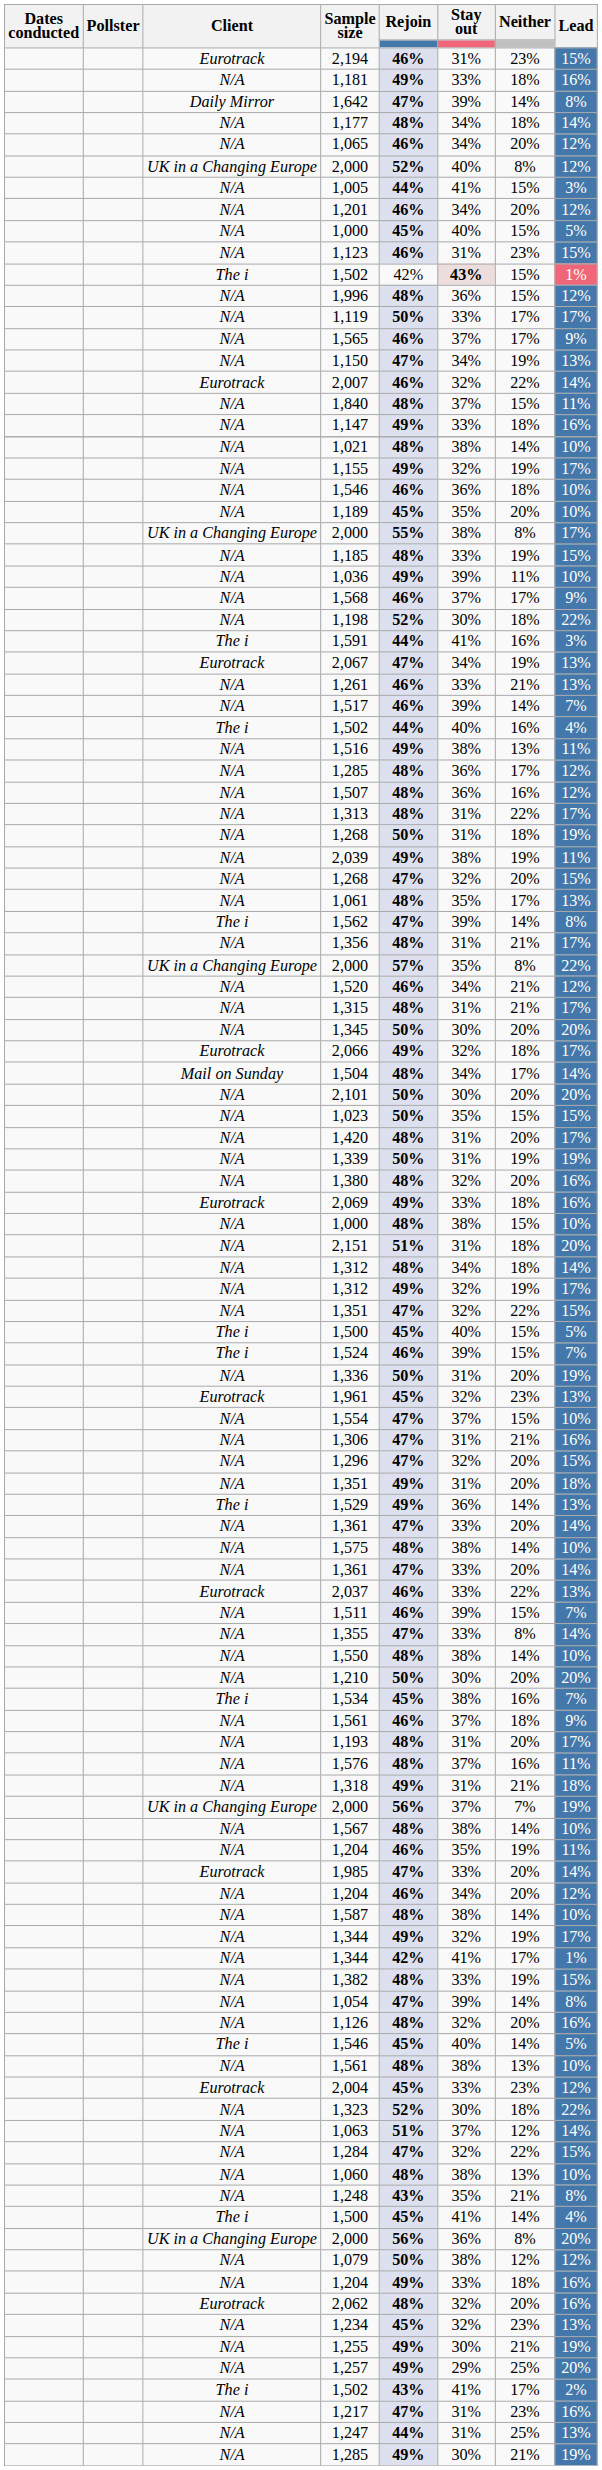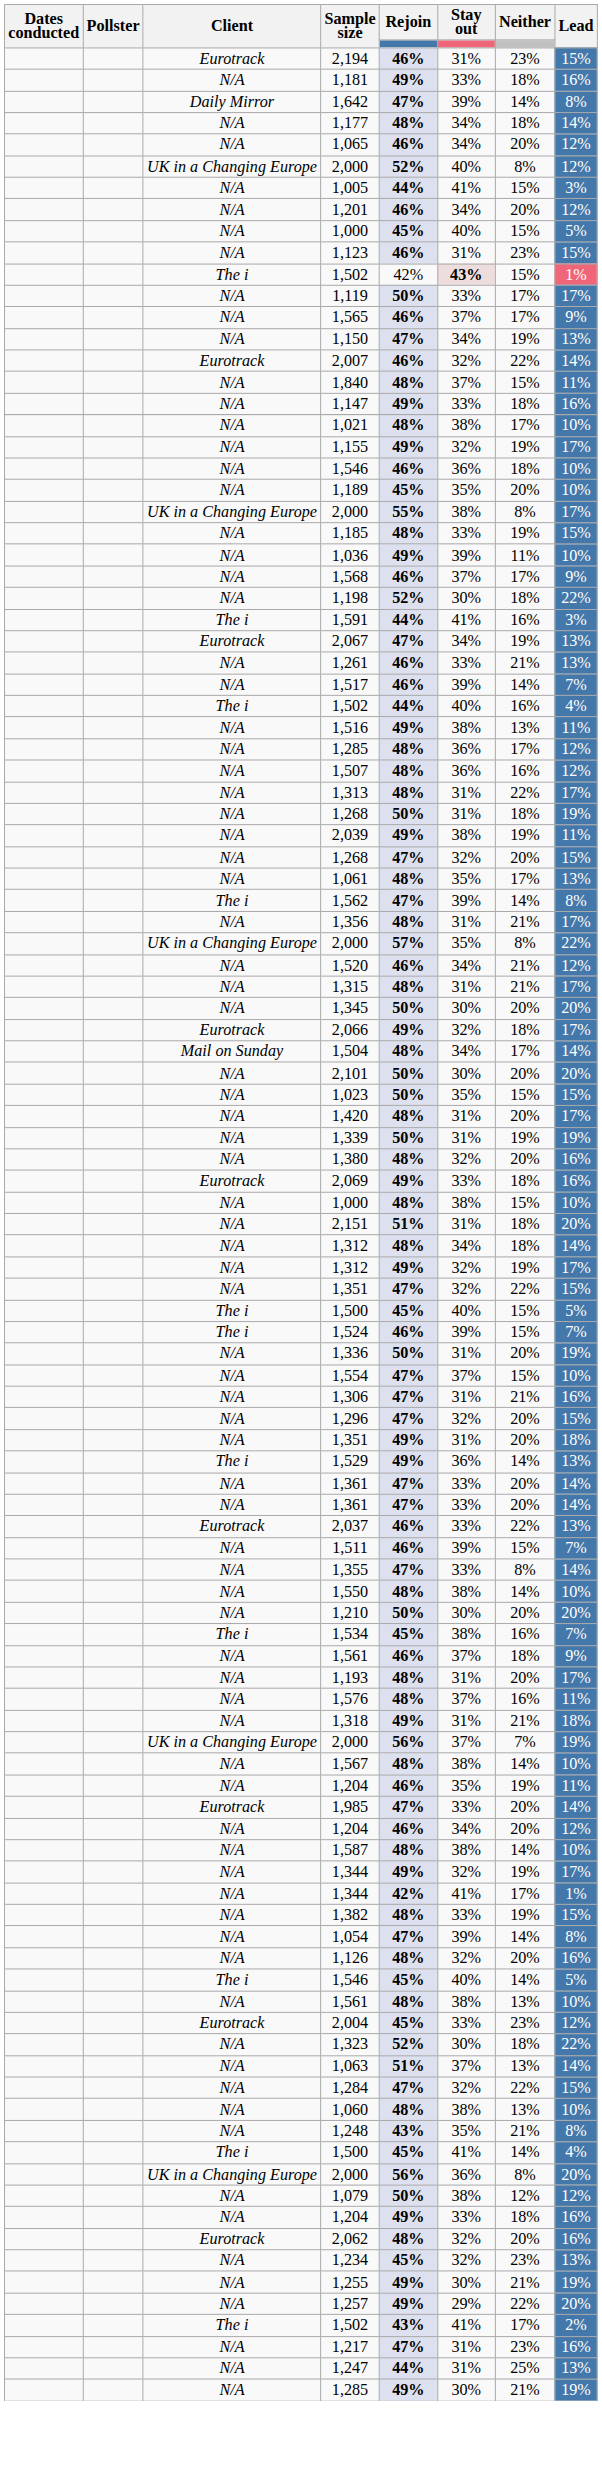- row: N/A | 1,996 | 48% | 36% | 15% | 12%
1,021 | Neither: 14% -> 17%
- row: Eurotrack | 1,961 | 45% | 32% | 23% | 13%
- row: N/A | 1,575 | 48% | 38% | 14% | 10%
1,063 | Neither: 12% -> 13%
1,257 | Neither: 25% -> 22%
